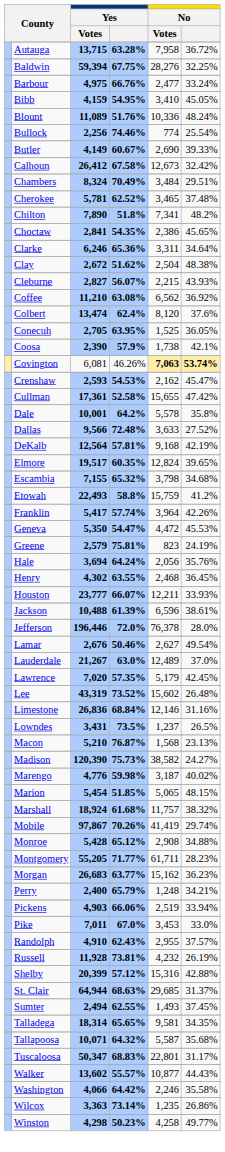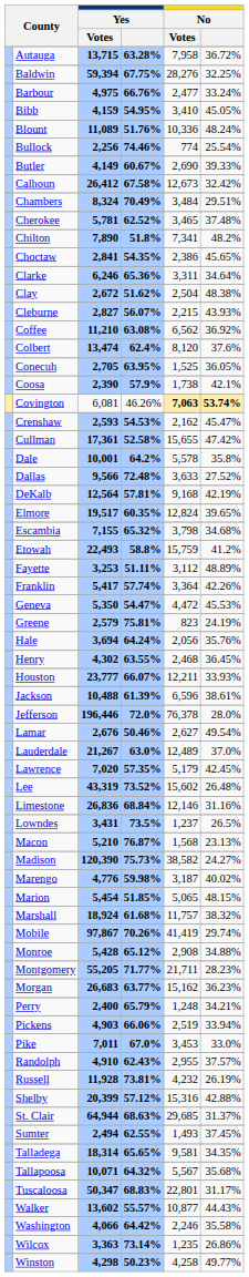+ row: Fayette | 3,253 | 51.11% | 3,112 | 48.89%
Franklin | No / Votes: 3,964 -> 3,364
Montgomery | No / Votes: 61,711 -> 21,711
Tallapoosa | No / Votes: 5,587 -> 5,567
